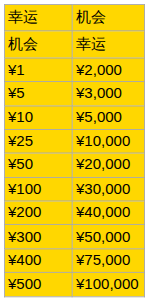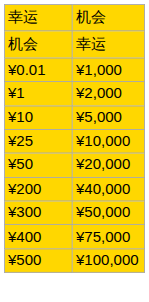+ row: ¥0.01 | ¥1,000
- row: ¥5 | ¥3,000
- row: ¥100 | ¥30,000
